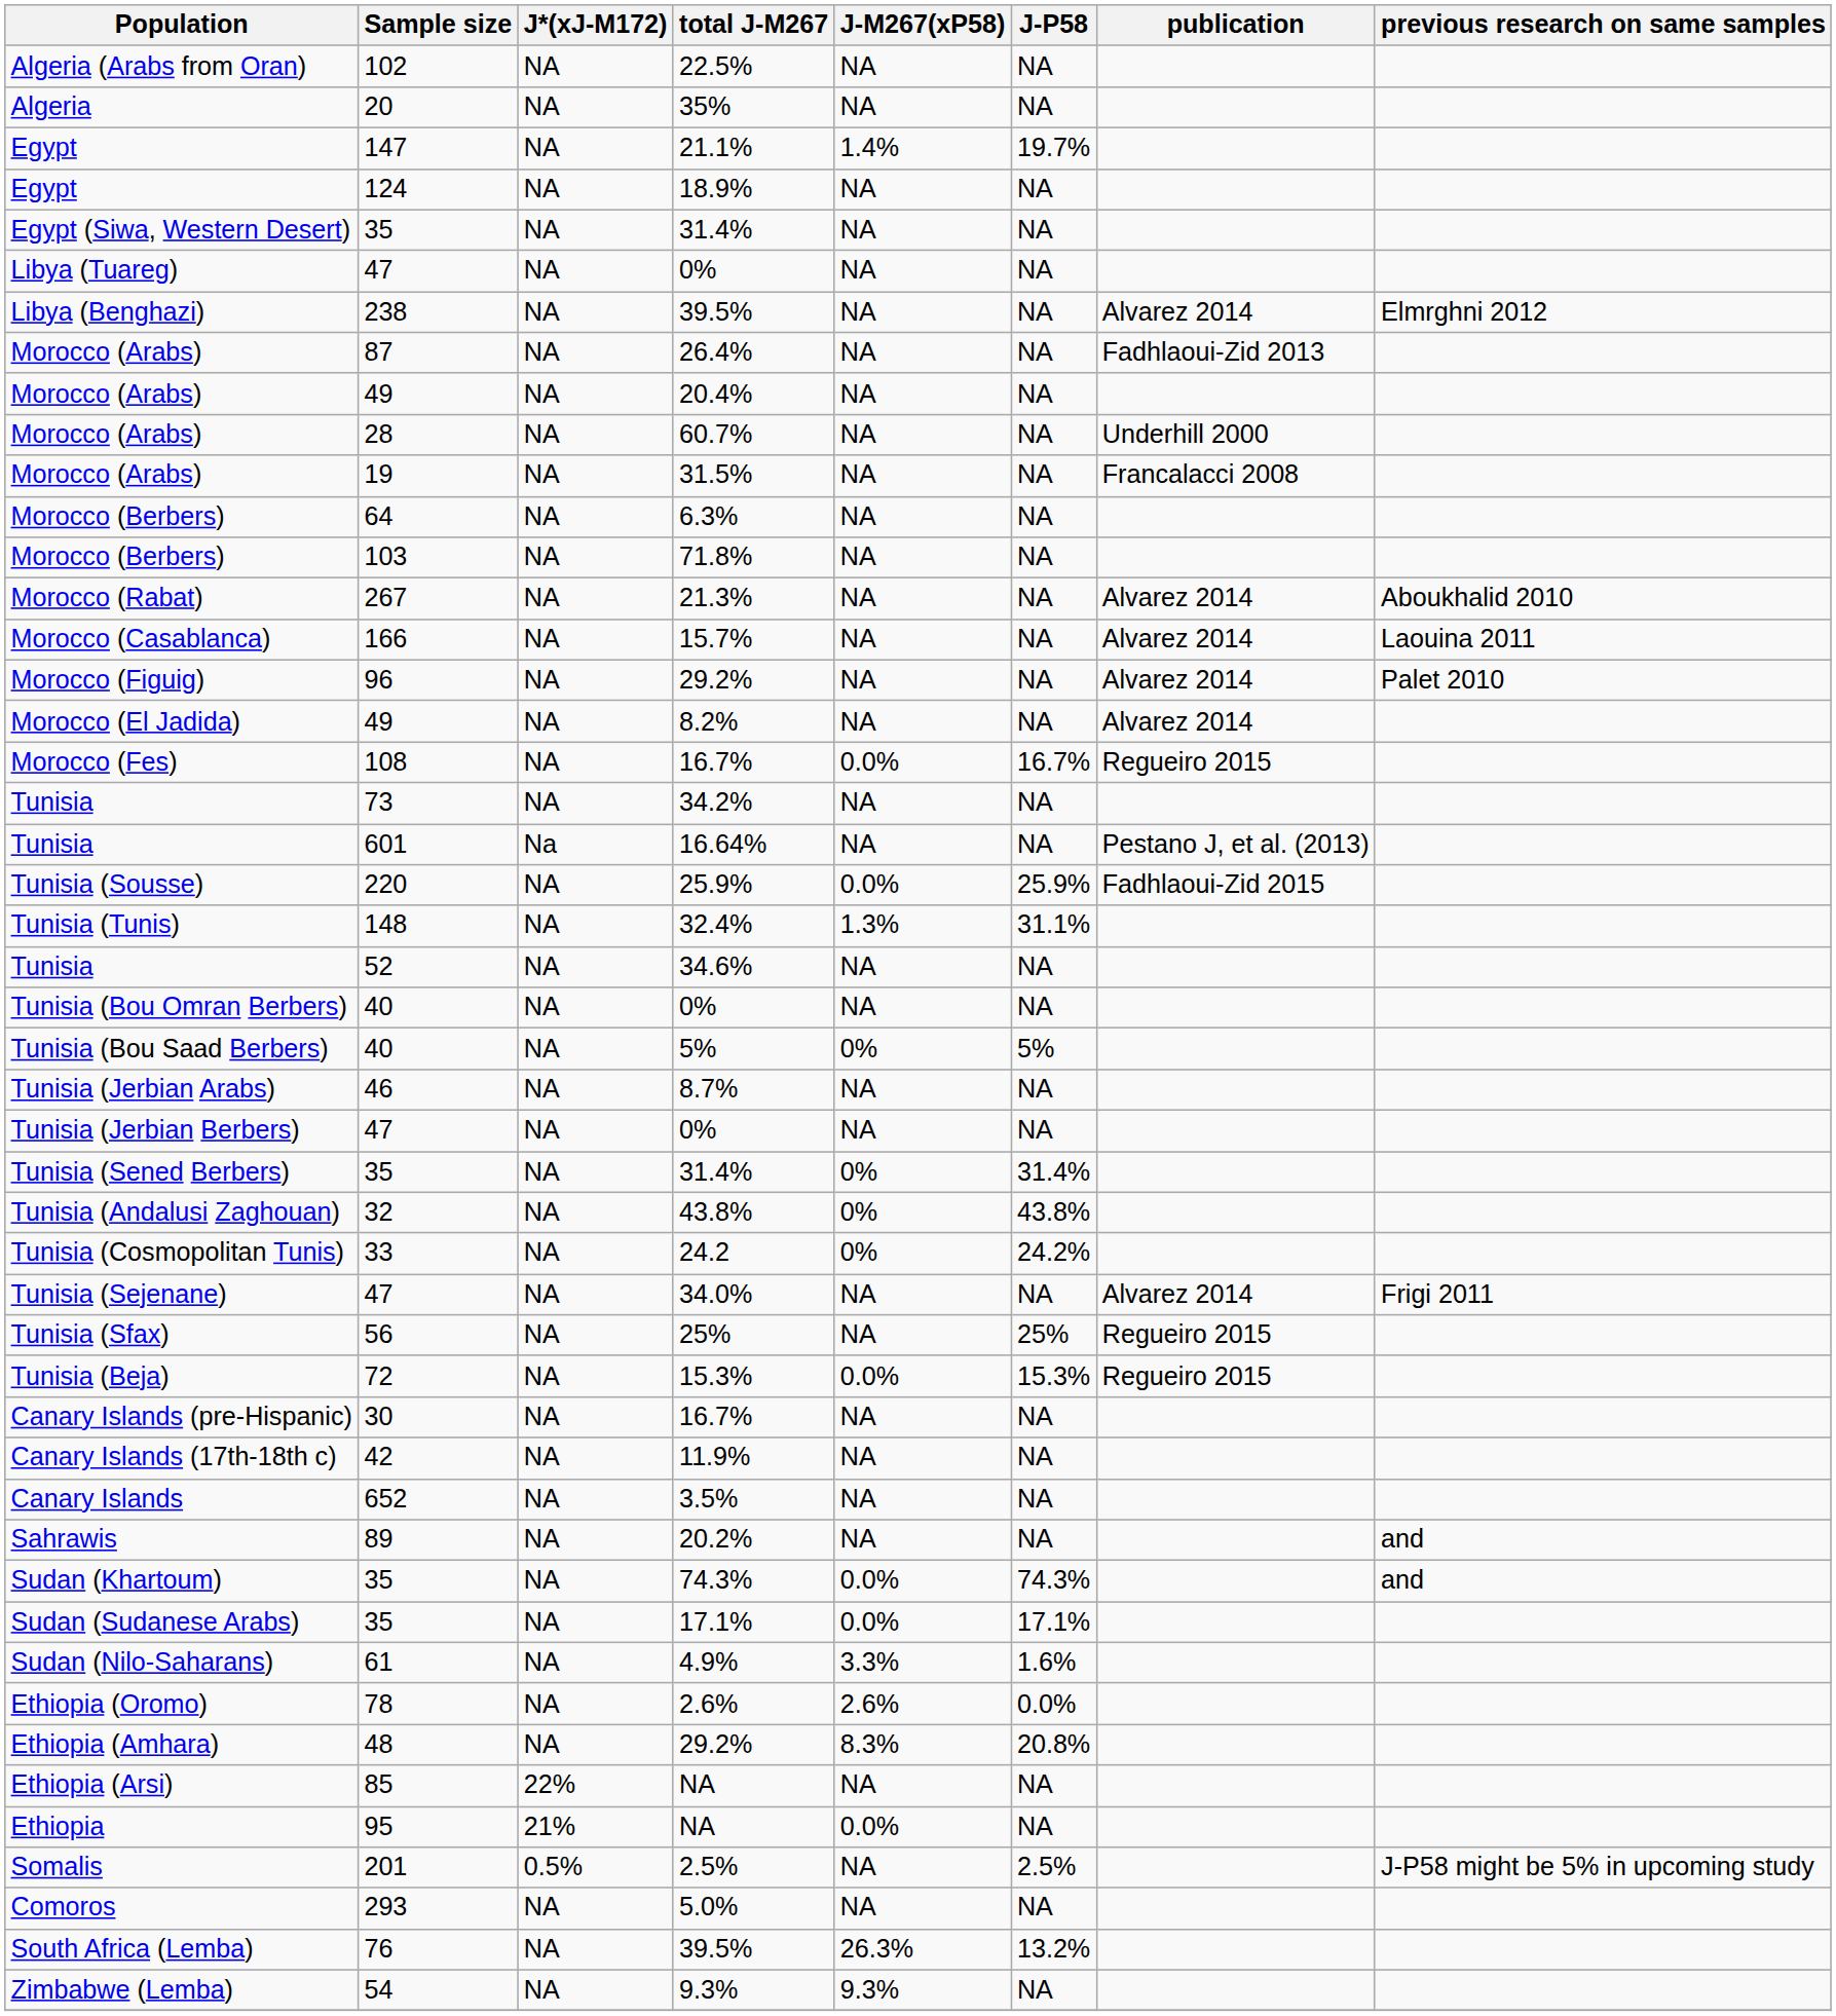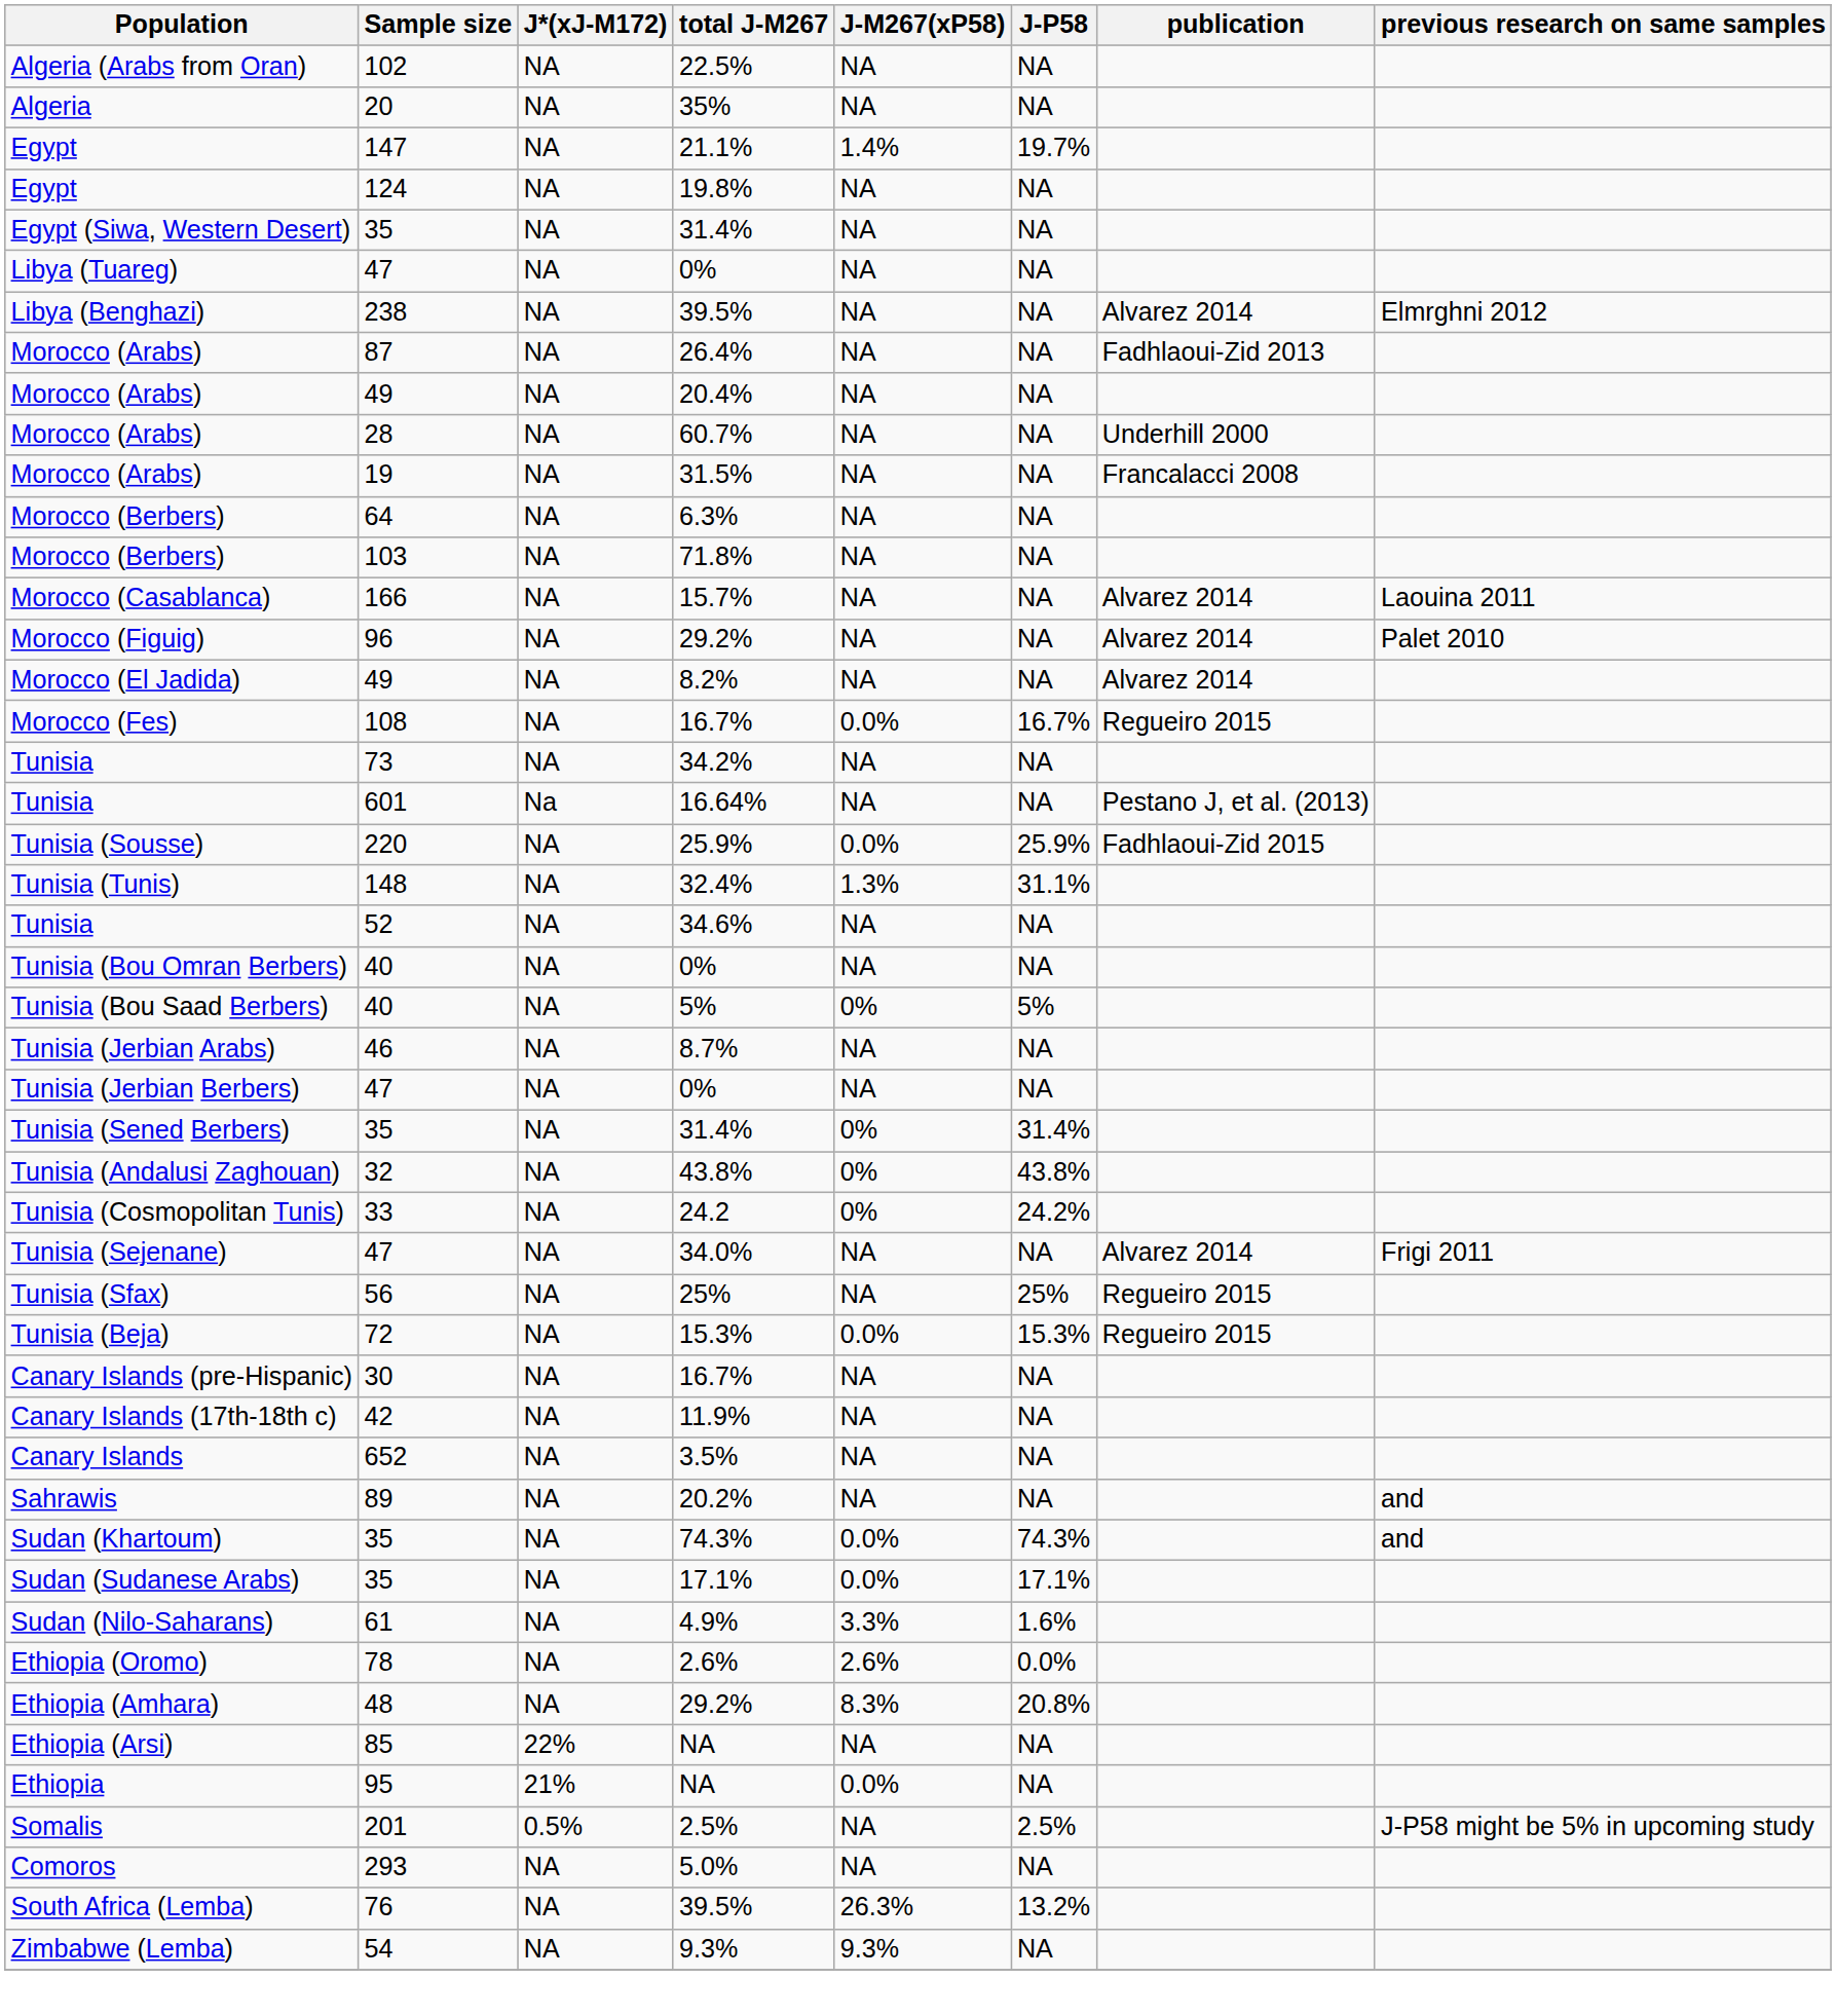Egypt / 124 | total J-M267: 18.9% -> 19.8%
- row: Morocco (Rabat) | 267 | NA | 21.3% | NA | NA | Alvarez 2014 | Aboukhalid 2010
